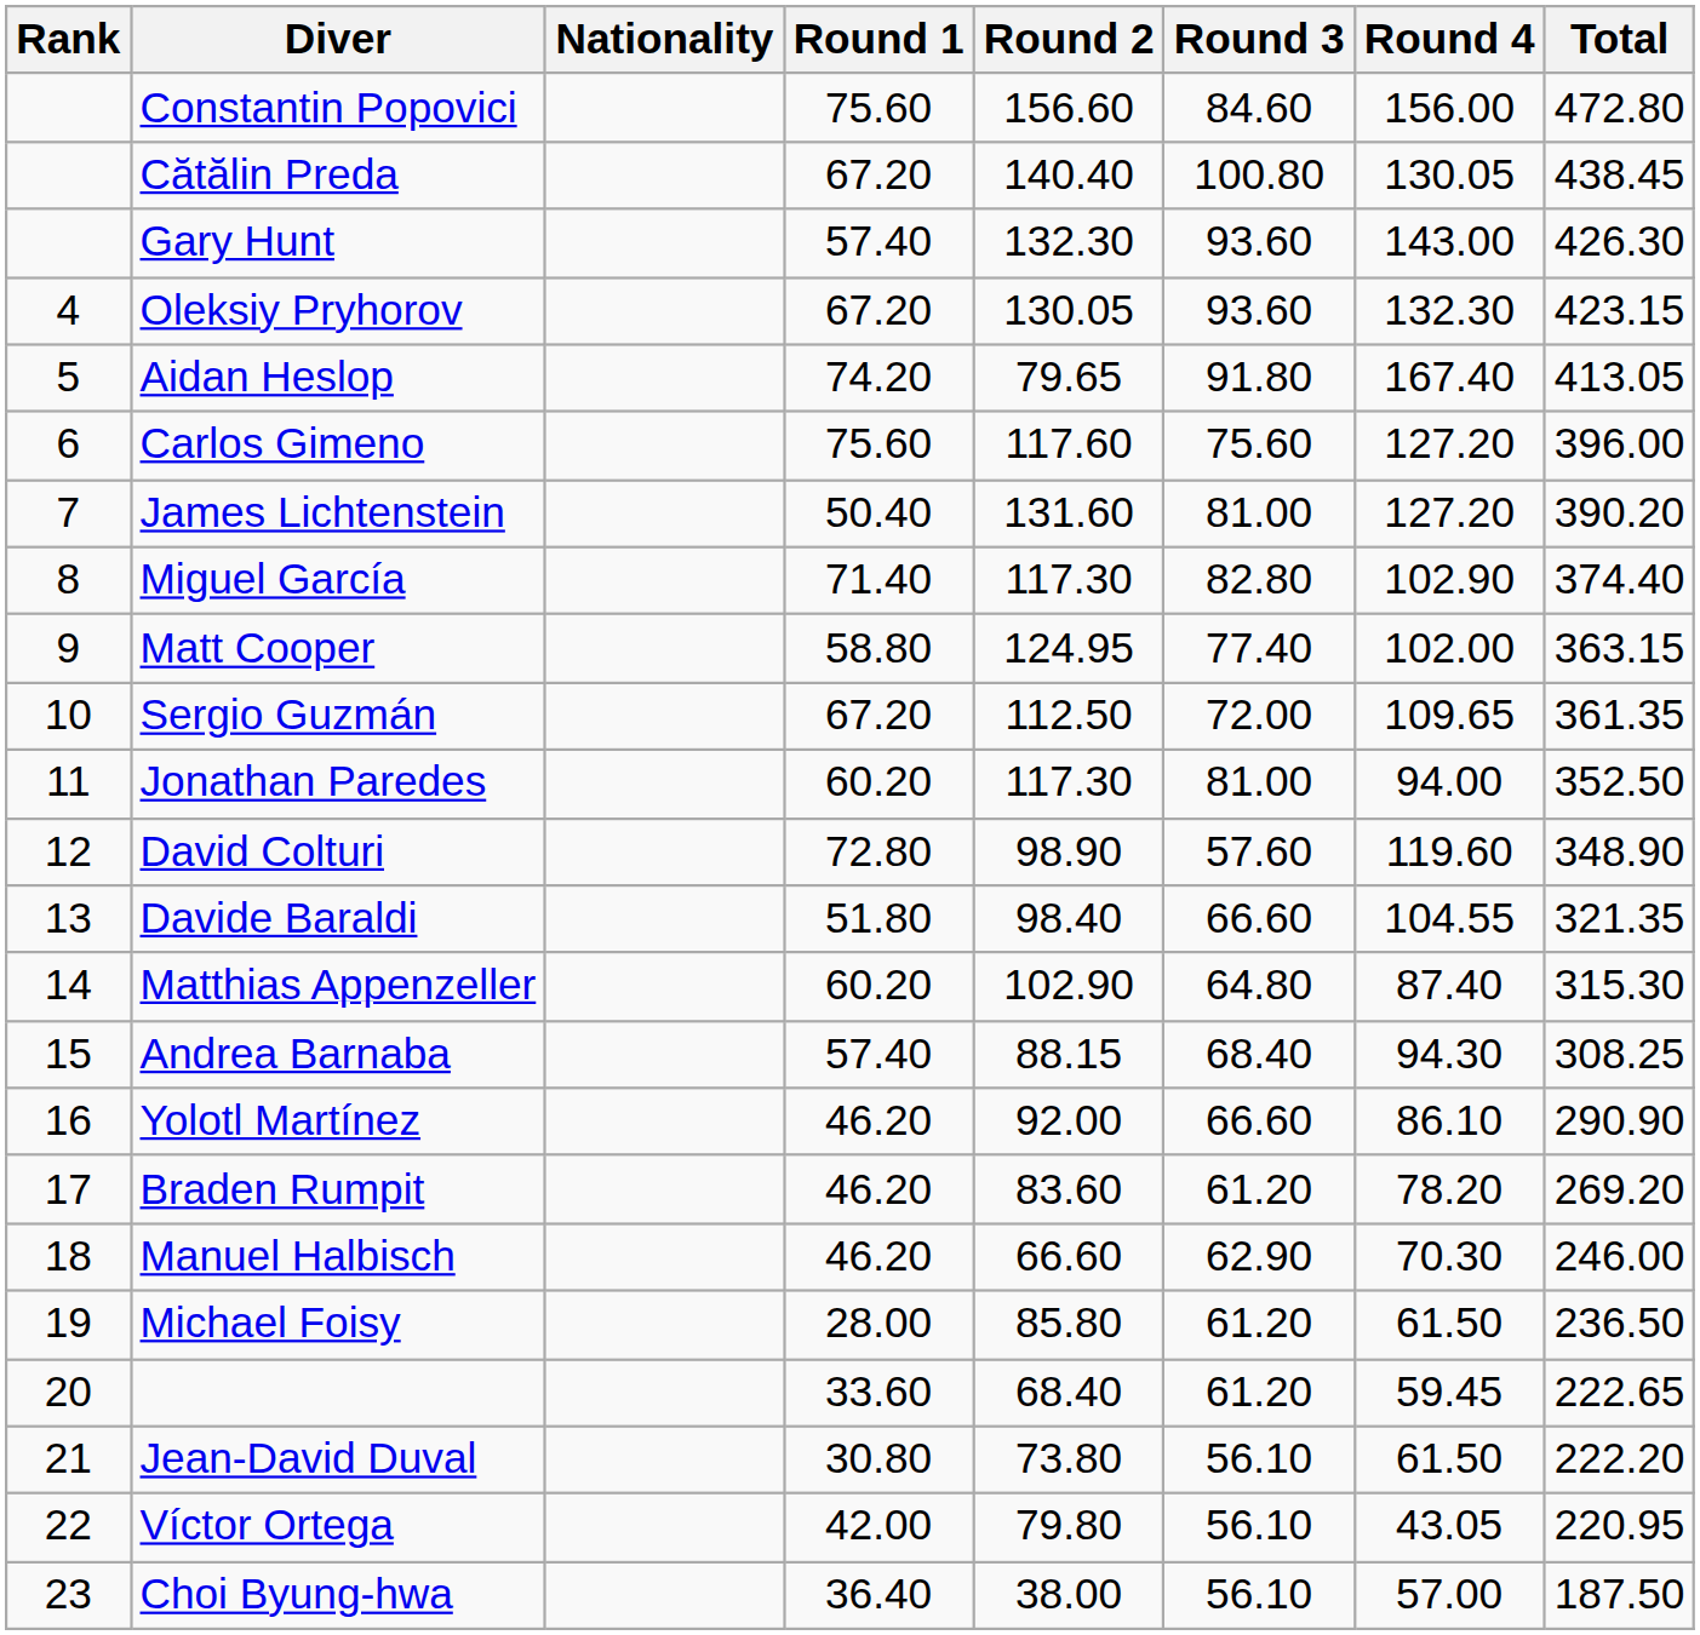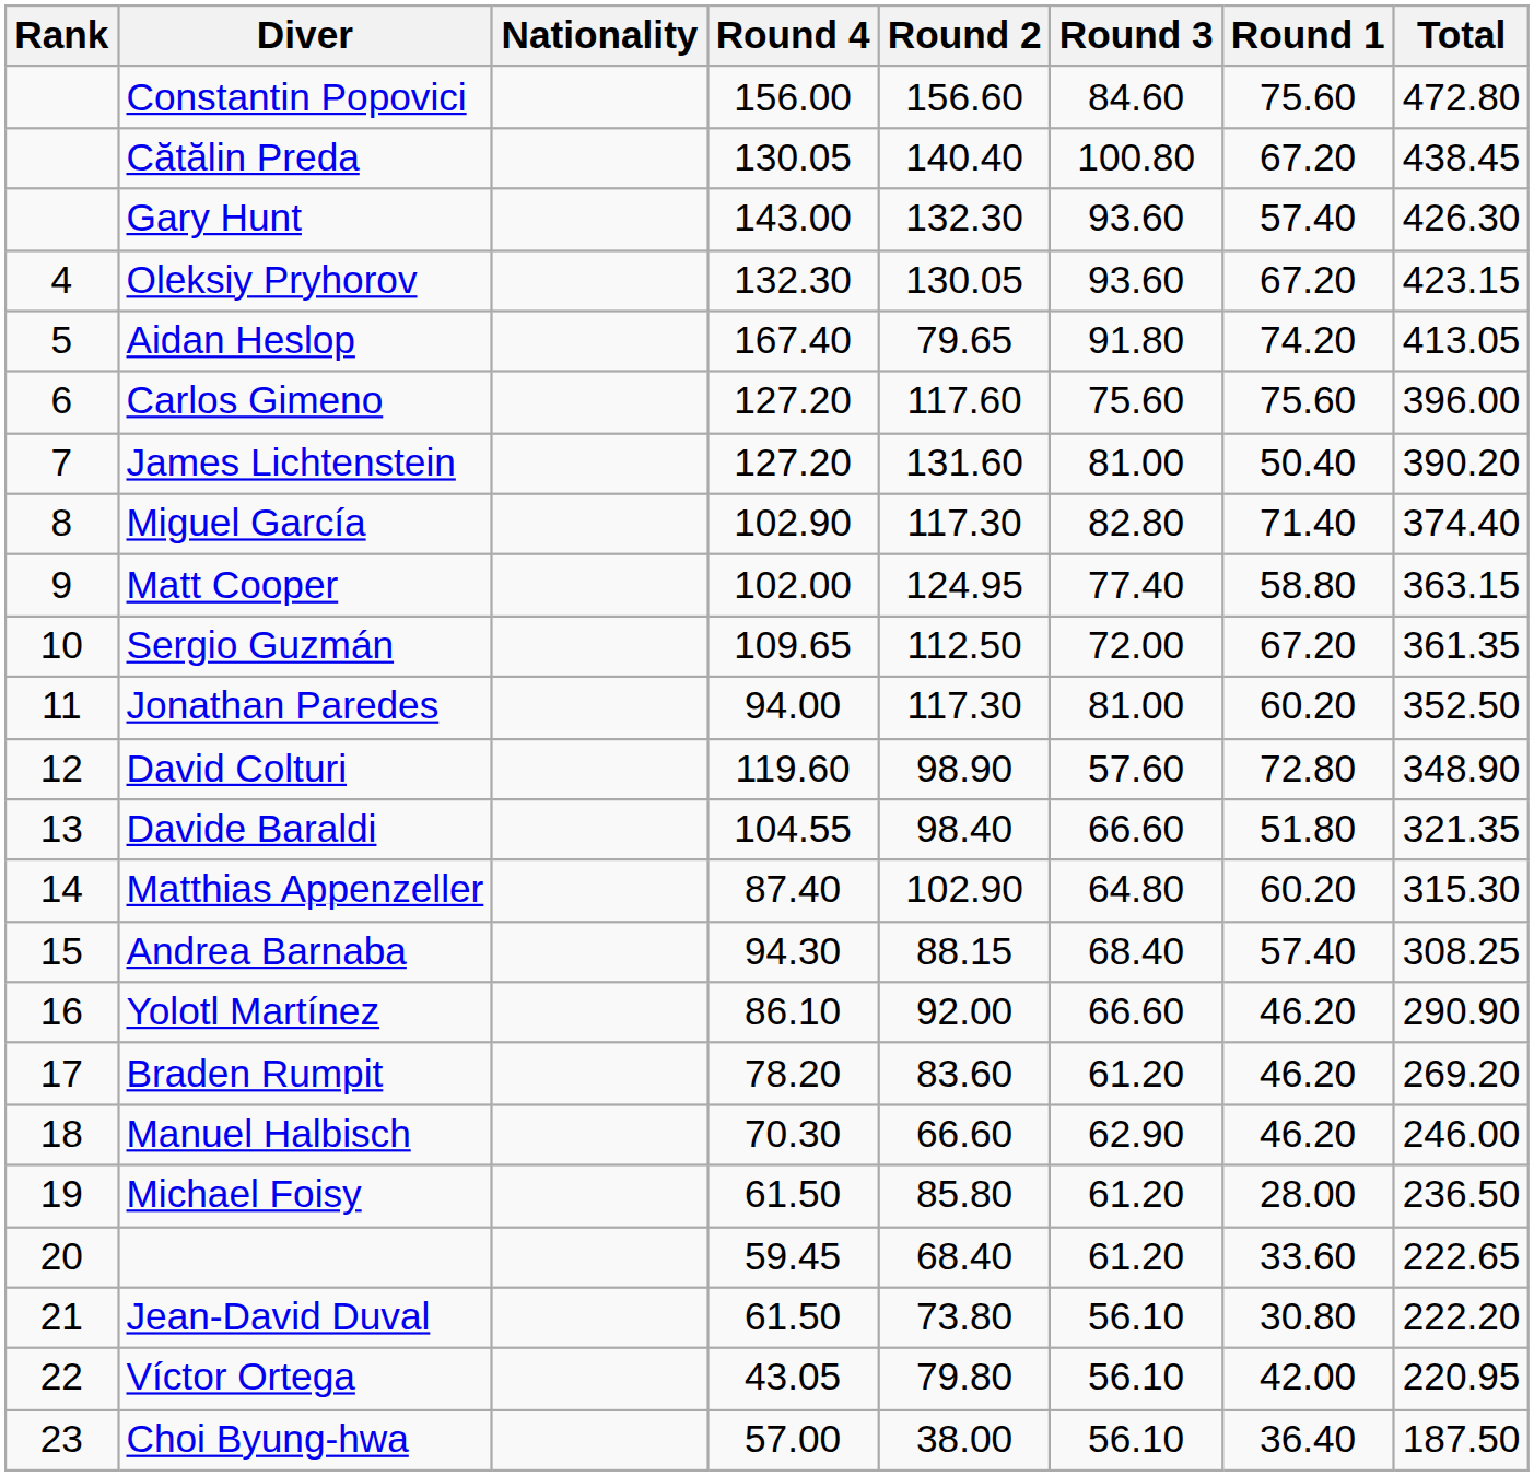columns swapped: Round 1 <-> Round 4
